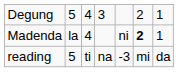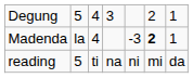Madenda | column 5: ni -> -3
reading | column 5: -3 -> ni
